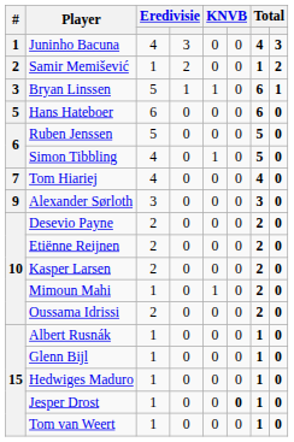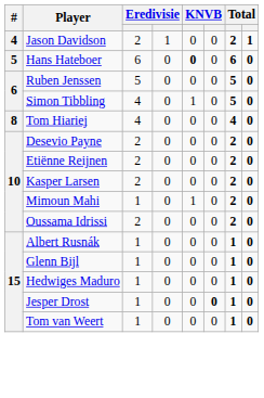- row: 1 | Juninho Bacuna | 4 | 3 | 0 | 0 | 4 | 3
- row: 2 | Samir Memišević | 1 | 2 | 0 | 0 | 1 | 2
- row: 3 | Bryan Linssen | 5 | 1 | 1 | 0 | 6 | 1
+ row: 4 | Jason Davidson | 2 | 1 | 0 | 0 | 2 | 1
Hans Hateboer | column 5: normal -> bold
Tom Hiariej | #: 7 -> 8
- row: 9 | Alexander Sørloth | 3 | 0 | 0 | 0 | 3 | 0
